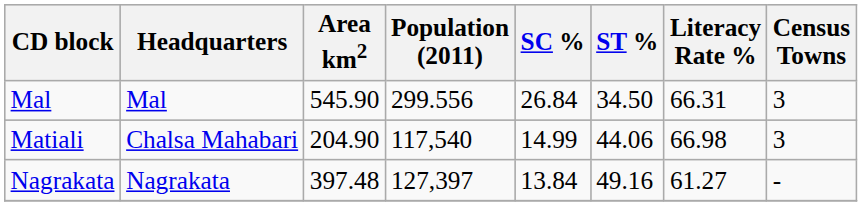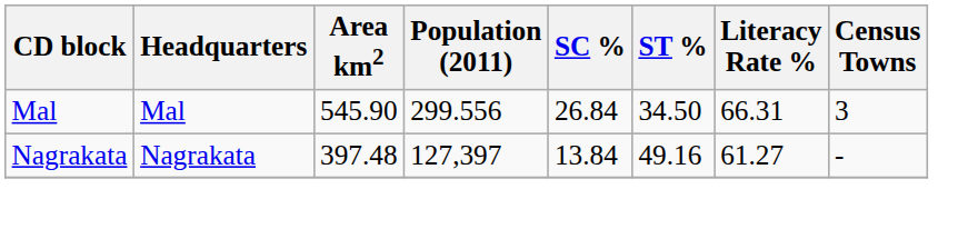- row: Matiali | Chalsa Mahabari | 204.90 | 117,540 | 14.99 | 44.06 | 66.98 | 3
